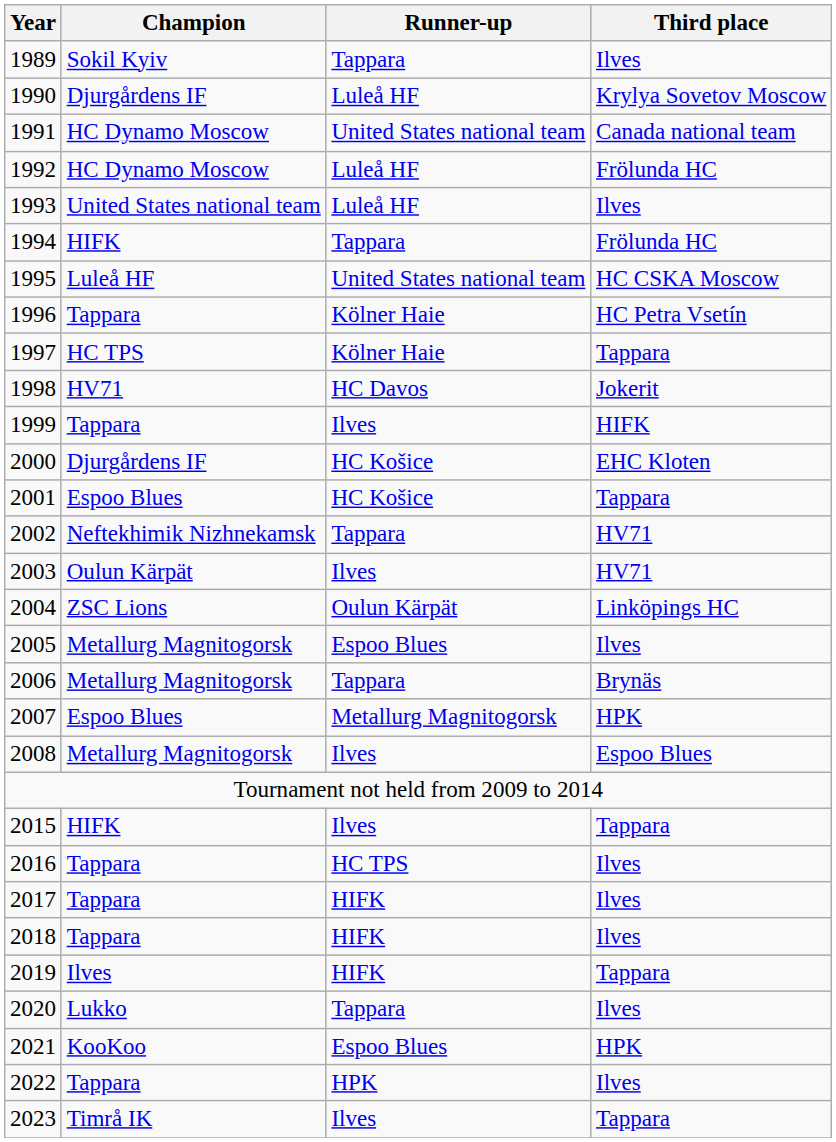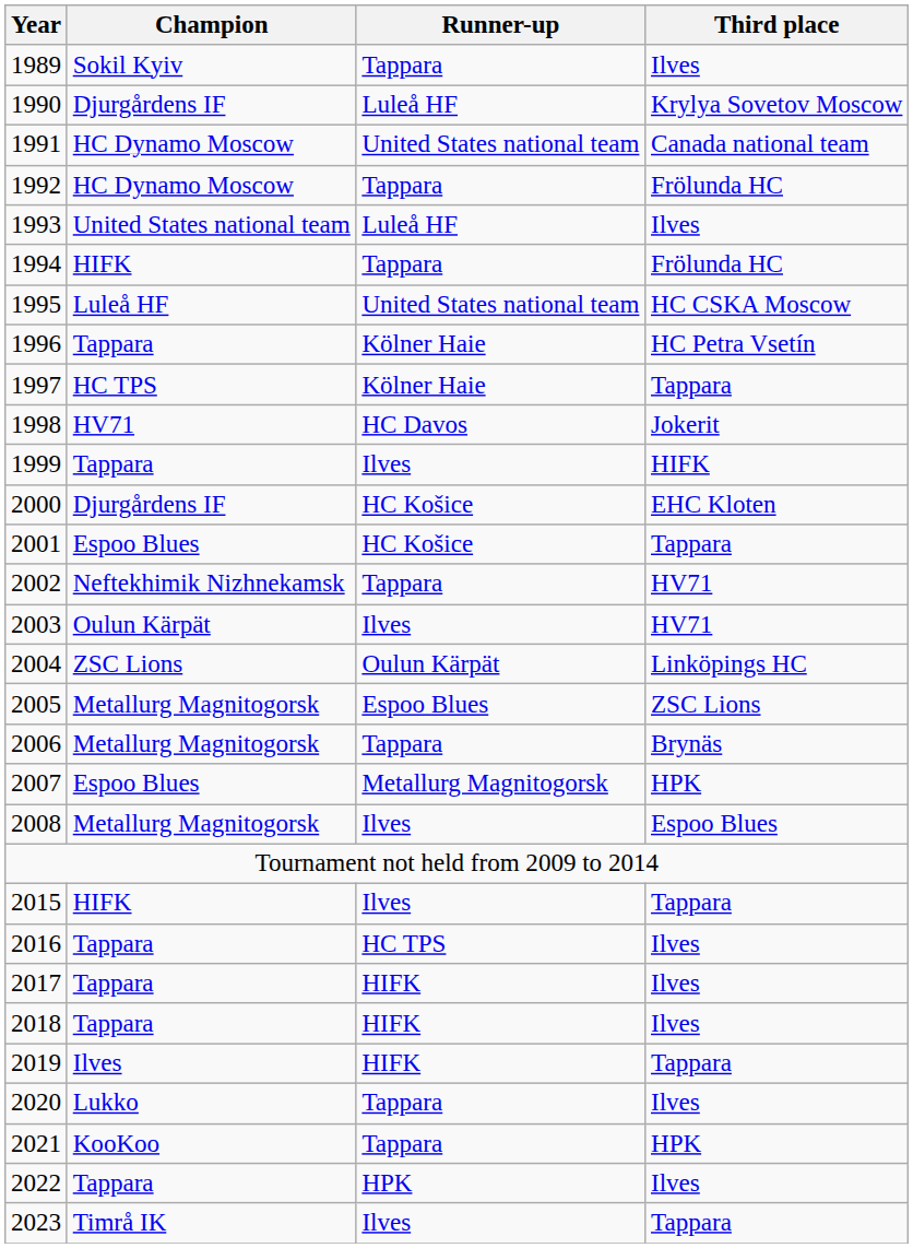1992 | Runner-up: Luleå HF -> Tappara
2005 | Third place: Ilves -> ZSC Lions
2021 | Runner-up: Espoo Blues -> Tappara
